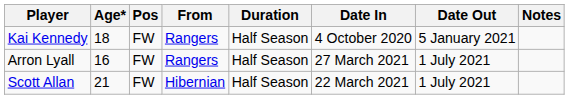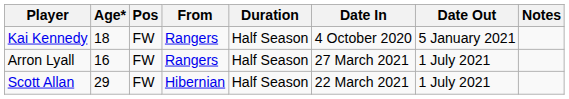Scott Allan | Age*: 21 -> 29
